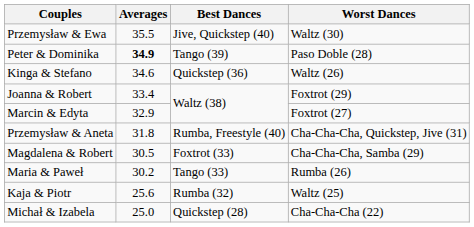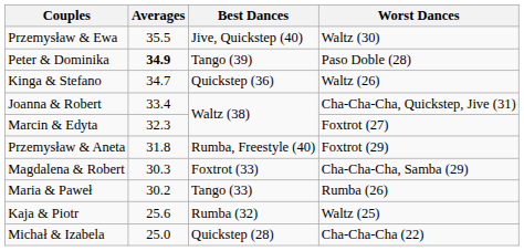Kinga & Stefano | Averages: 34.6 -> 34.7
Joanna & Robert | Worst Dances: Foxtrot (29) -> Cha-Cha-Cha, Quickstep, Jive (31)
Marcin & Edyta | Averages: 32.9 -> 32.3
Przemysław & Aneta | Worst Dances: Cha-Cha-Cha, Quickstep, Jive (31) -> Foxtrot (29)
Magdalena & Robert | Averages: 30.5 -> 30.3
